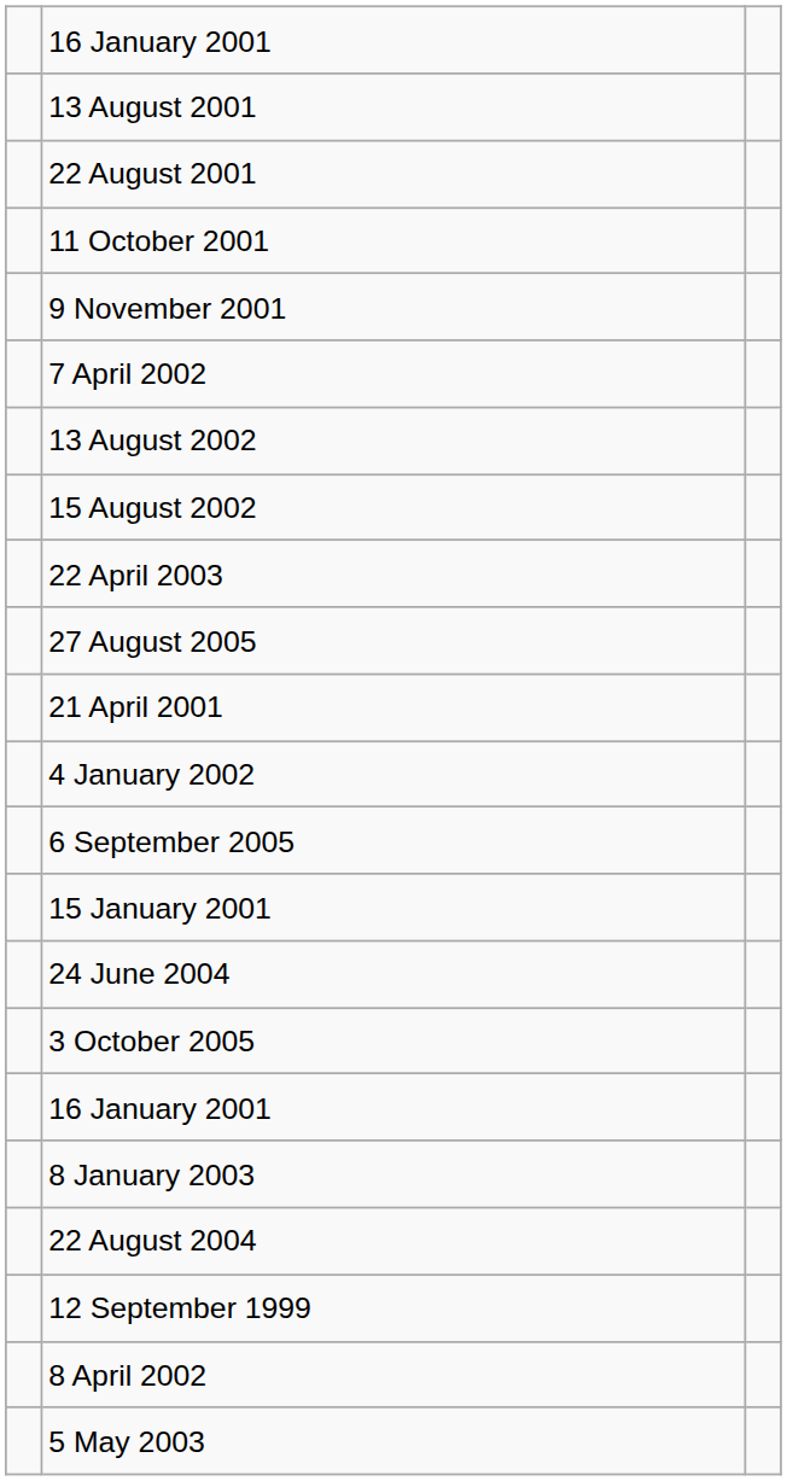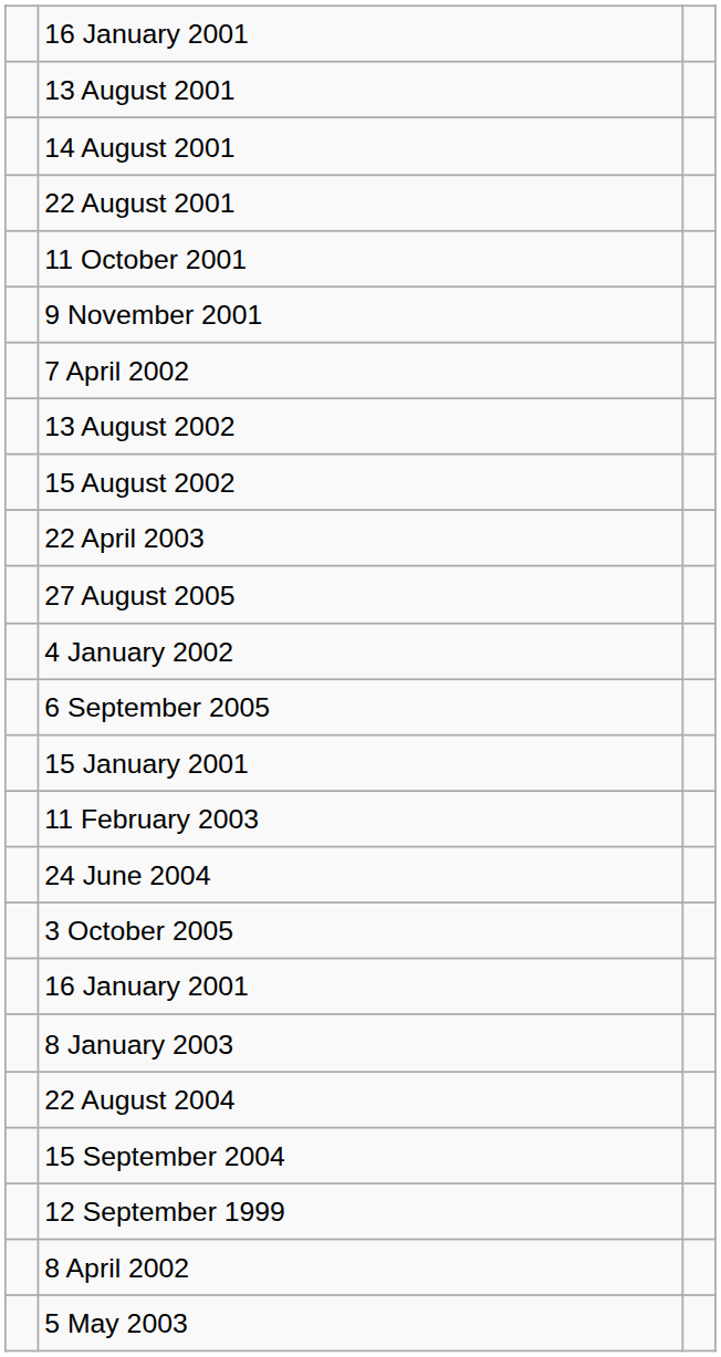+ row: 14 August 2001
- row: 21 April 2001
+ row: 11 February 2003
+ row: 15 September 2004
